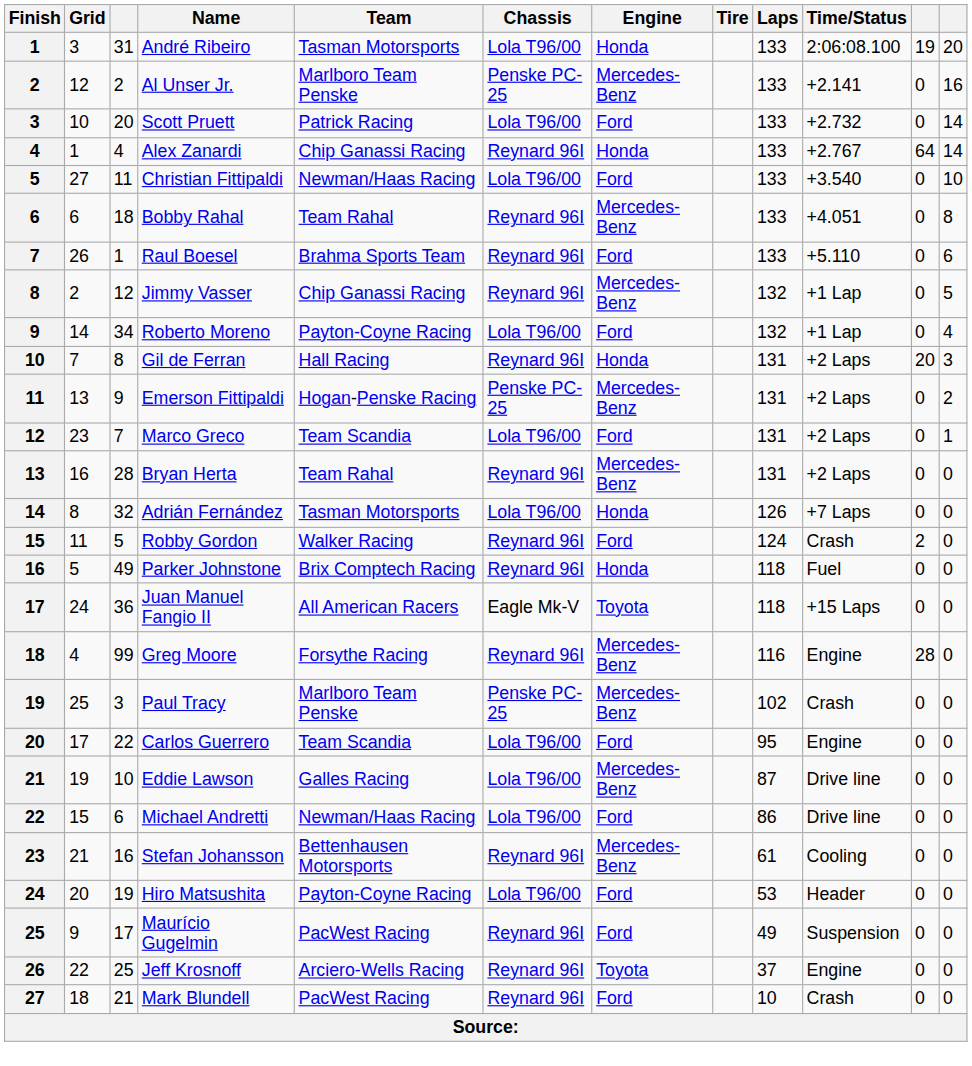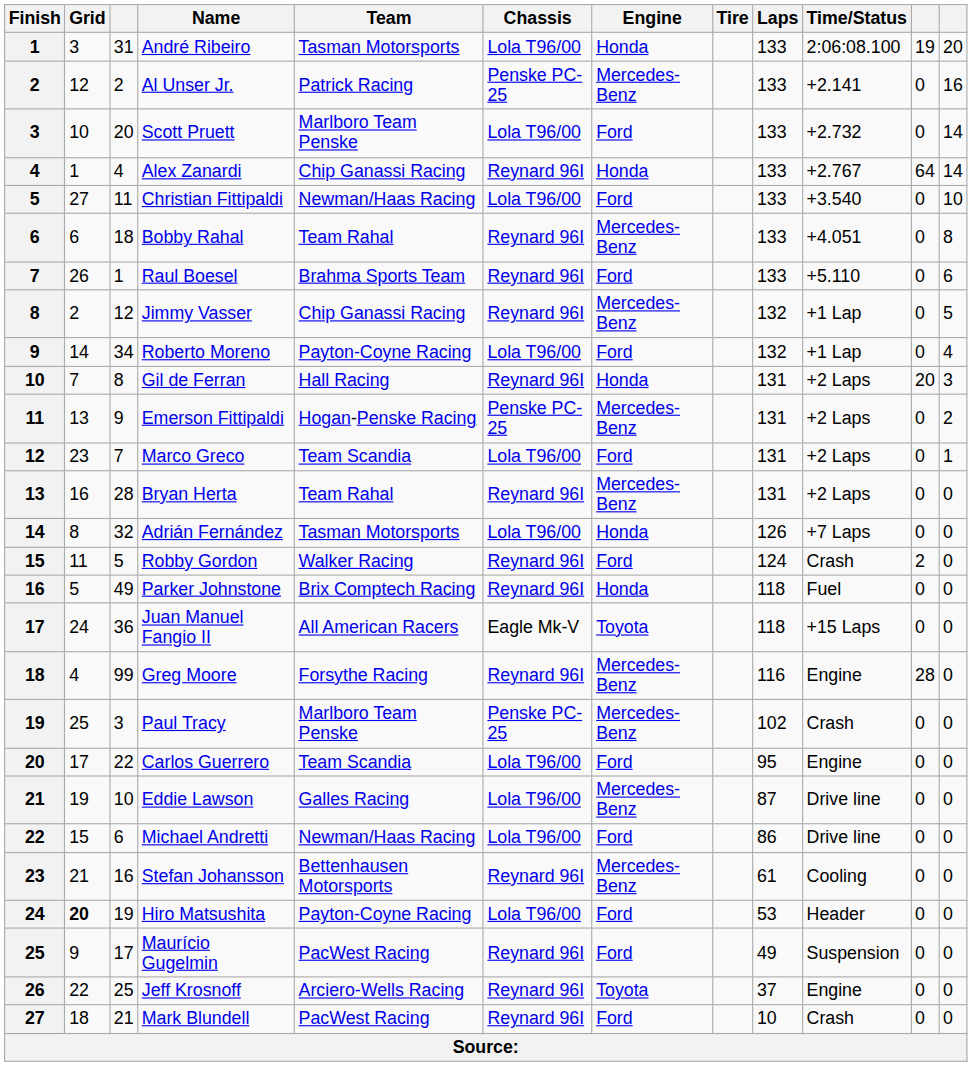Al Unser Jr. | Team: Marlboro Team Penske -> Patrick Racing
Scott Pruett | Team: Patrick Racing -> Marlboro Team Penske
Hiro Matsushita | Grid: normal -> bold
